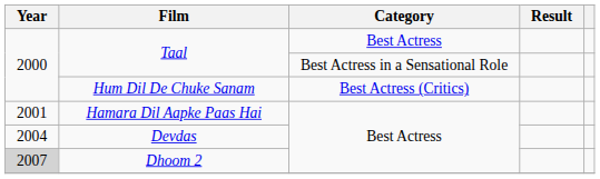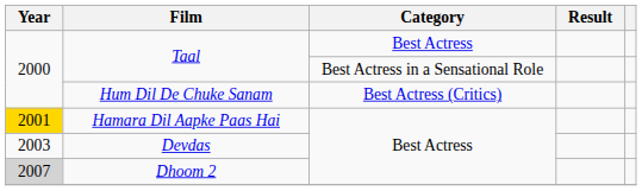Hamara Dil Aapke Paas Hai | Year: no background -> gold background
Devdas | Year: 2004 -> 2003
